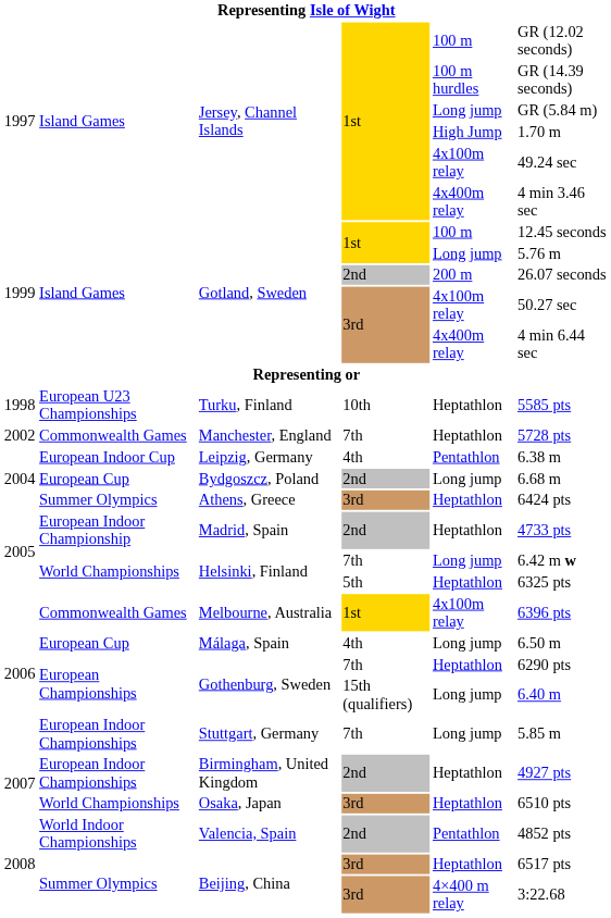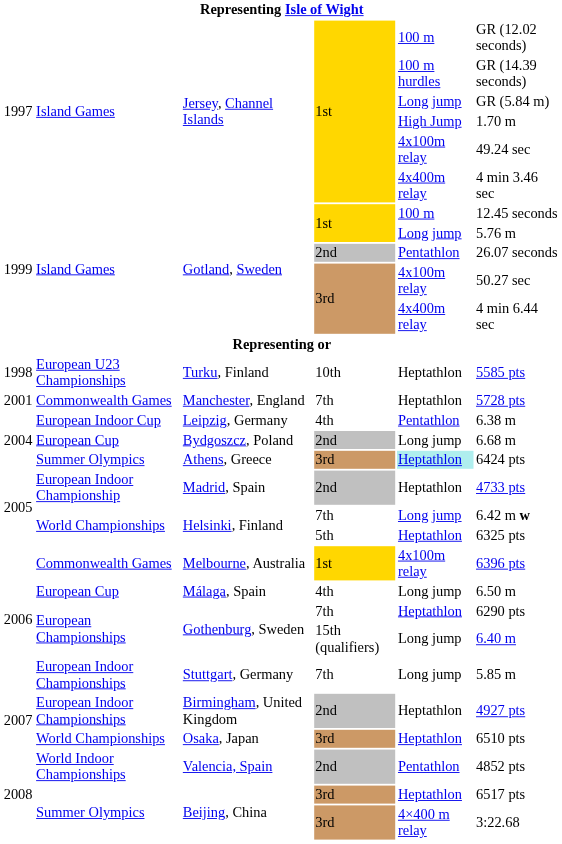Gotland, Sweden / 2nd | column 5: 200 m -> Pentathlon
Manchester, England | column 1: 2002 -> 2001
Athens, Greece | column 5: no background -> paleturquoise background
